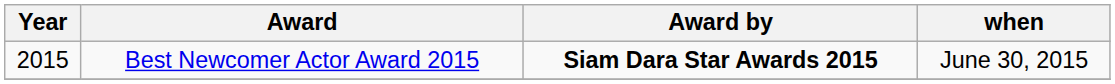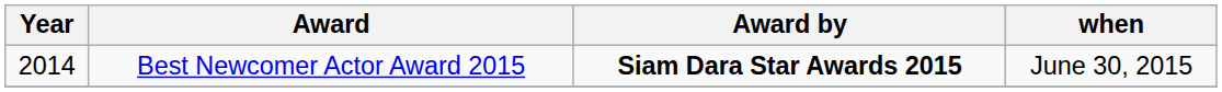Best Newcomer Actor Award 2015 | Year: 2015 -> 2014
